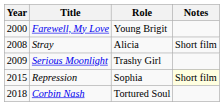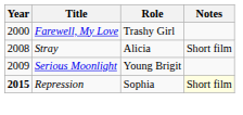Farewell, My Love | Role: Young Brigit -> Trashy Girl
Serious Moonlight | Role: Trashy Girl -> Young Brigit
Repression | Year: normal -> bold
- row: 2018 | Corbin Nash | Tortured Soul
